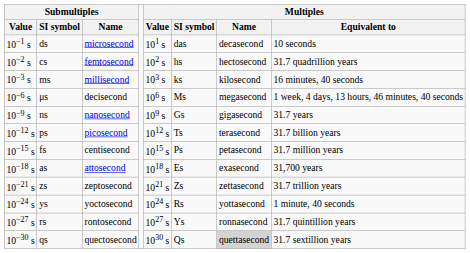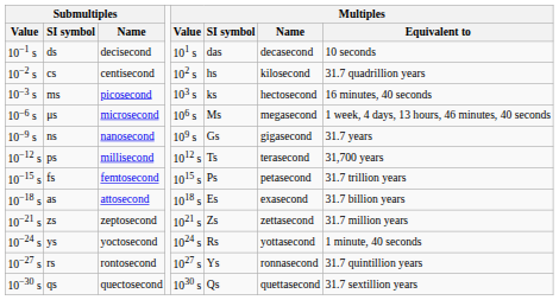ds | Submultiples / Name: microsecond -> decisecond
cs | Submultiples / Name: femtosecond -> centisecond
cs | Multiples / Name: hectosecond -> kilosecond
ms | Submultiples / Name: millisecond -> picosecond
ms | Multiples / Name: kilosecond -> hectosecond
μs | Submultiples / Name: decisecond -> microsecond
ps | Submultiples / Name: picosecond -> millisecond
ps | Multiples / Equivalent to: 31.7 billion years -> 31,700 years
fs | Submultiples / Name: centisecond -> femtosecond
fs | Multiples / Equivalent to: 31.7 million years -> 31.7 trillion years
as | Multiples / Equivalent to: 31,700 years -> 31.7 billion years
zs | Multiples / Equivalent to: 31.7 trillion years -> 31.7 million years
qs | Multiples / Name: lightgrey background -> no background
